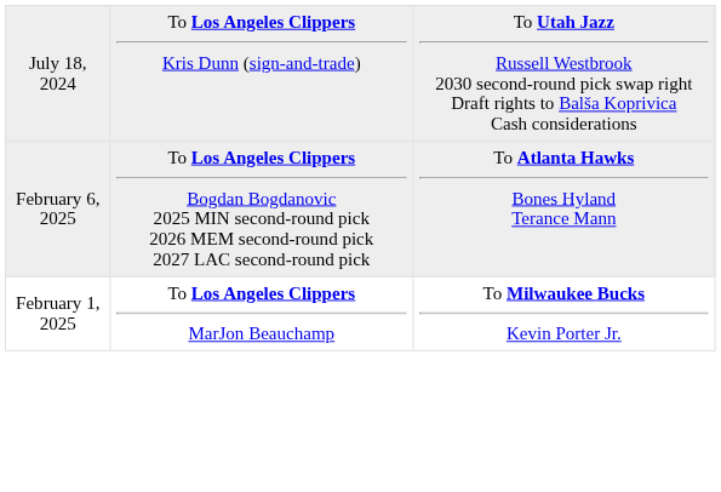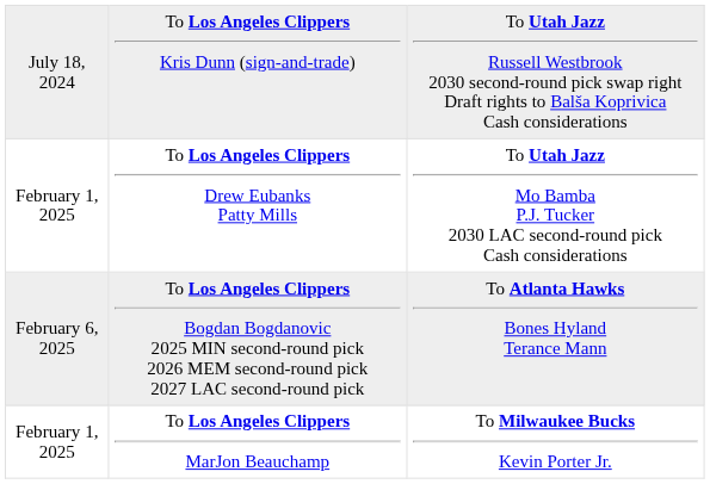+ row: February 1, 2025 | To Los Angeles Clippers Drew Eubanks Patty Mills | To Utah Jazz Mo Bamba P.J. Tucker 2030 LAC second-round pick Cash considerations
